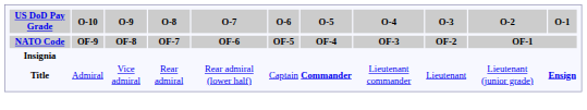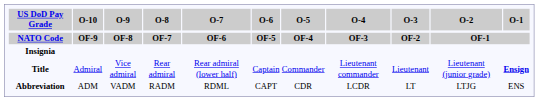Title | O-5: bold -> normal
+ row: Abbreviation | ADM | VADM | RADM | RDML | CAPT | CDR | LCDR | LT | LTJG | ENS
